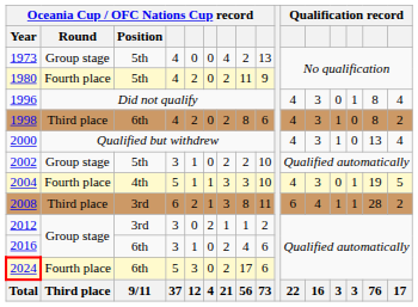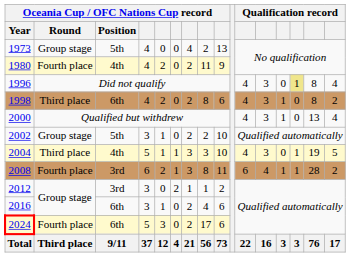1980 | Oceania Cup / OFC Nations Cup record / Position: 5th -> 4th
1996 | column 14: no background -> khaki background
2004 | Oceania Cup / OFC Nations Cup record / Round: Fourth place -> Third place
2008 | Oceania Cup / OFC Nations Cup record / Round: Third place -> Fourth place
